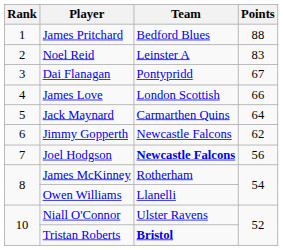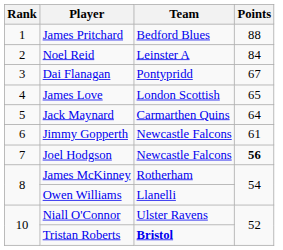Noel Reid | Points: 83 -> 84
James Love | Points: 66 -> 65
Jimmy Gopperth | Points: 62 -> 61
Joel Hodgson | Team: bold -> normal
Joel Hodgson | Points: normal -> bold
